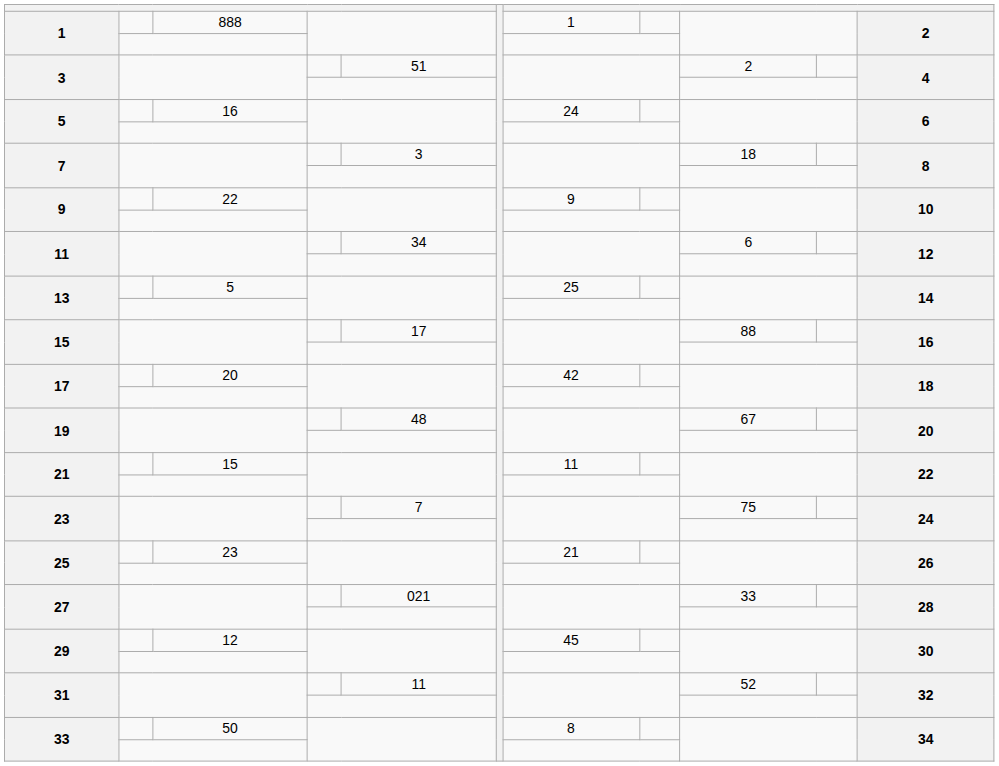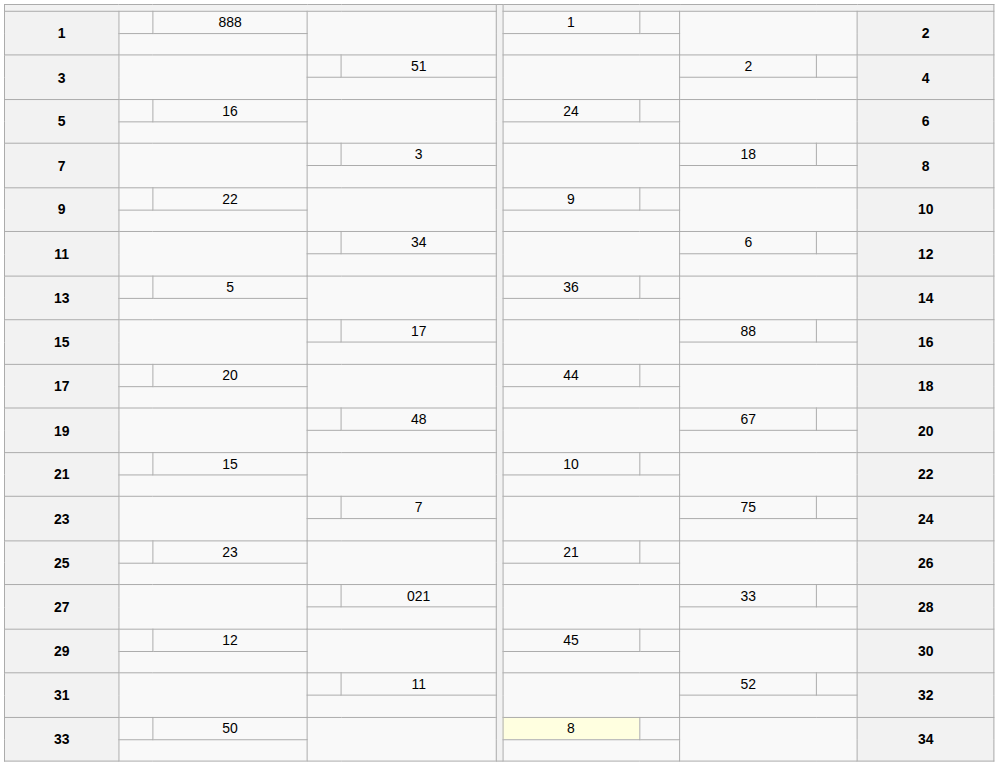13 / 5 | column 8: 25 -> 36
17 / 20 | column 8: 42 -> 44
21 / 15 | column 8: 11 -> 10
33 / 50 | column 8: no background -> lightyellow background
